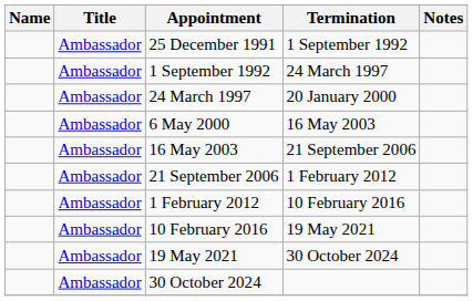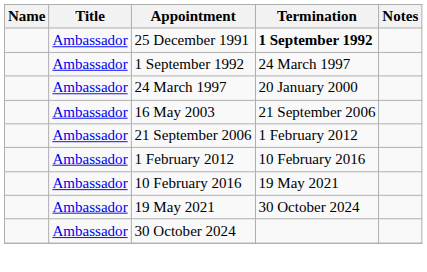25 December 1991 | Termination: normal -> bold
- row: Ambassador | 6 May 2000 | 16 May 2003
